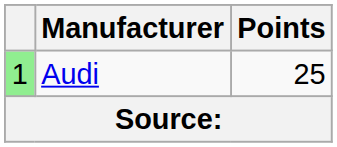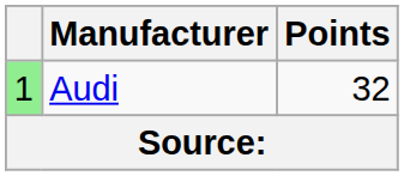Audi | Points: 25 -> 32
